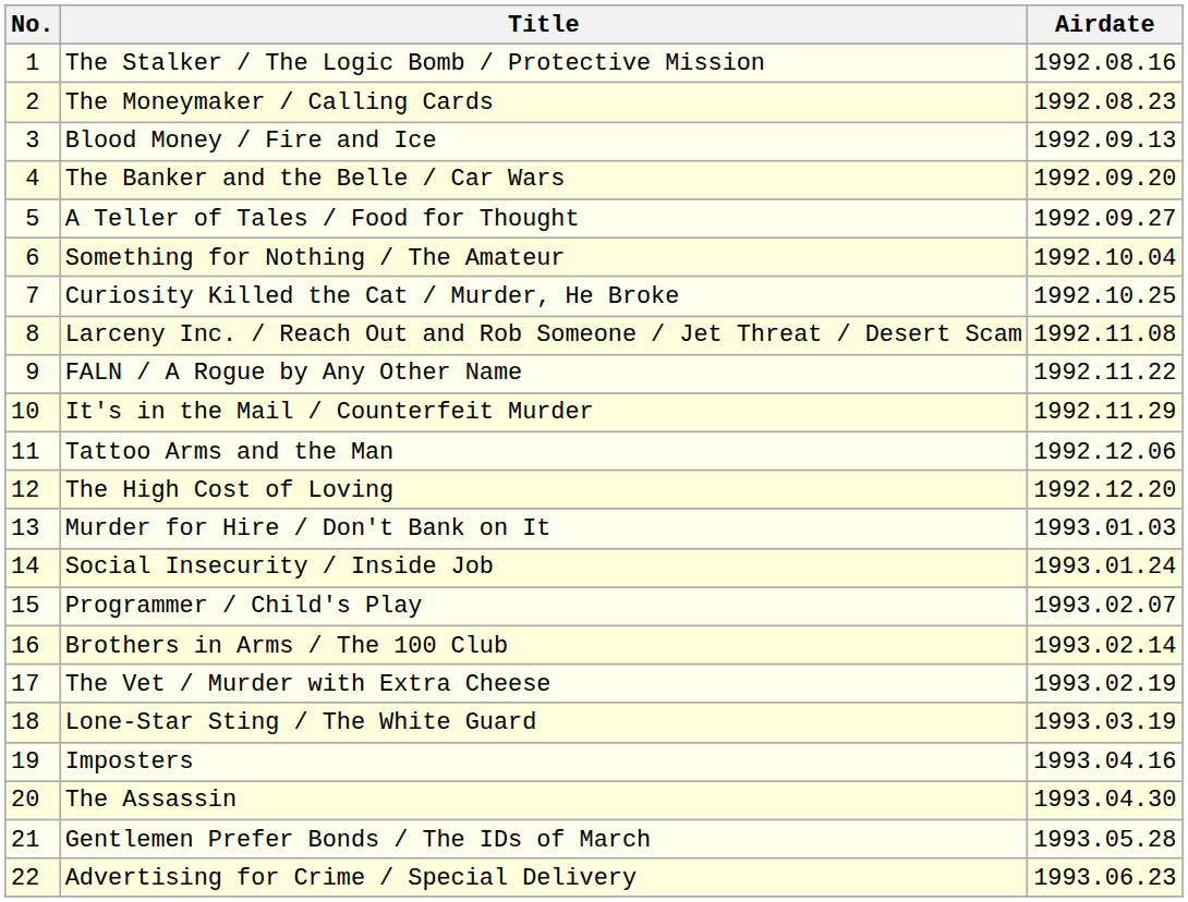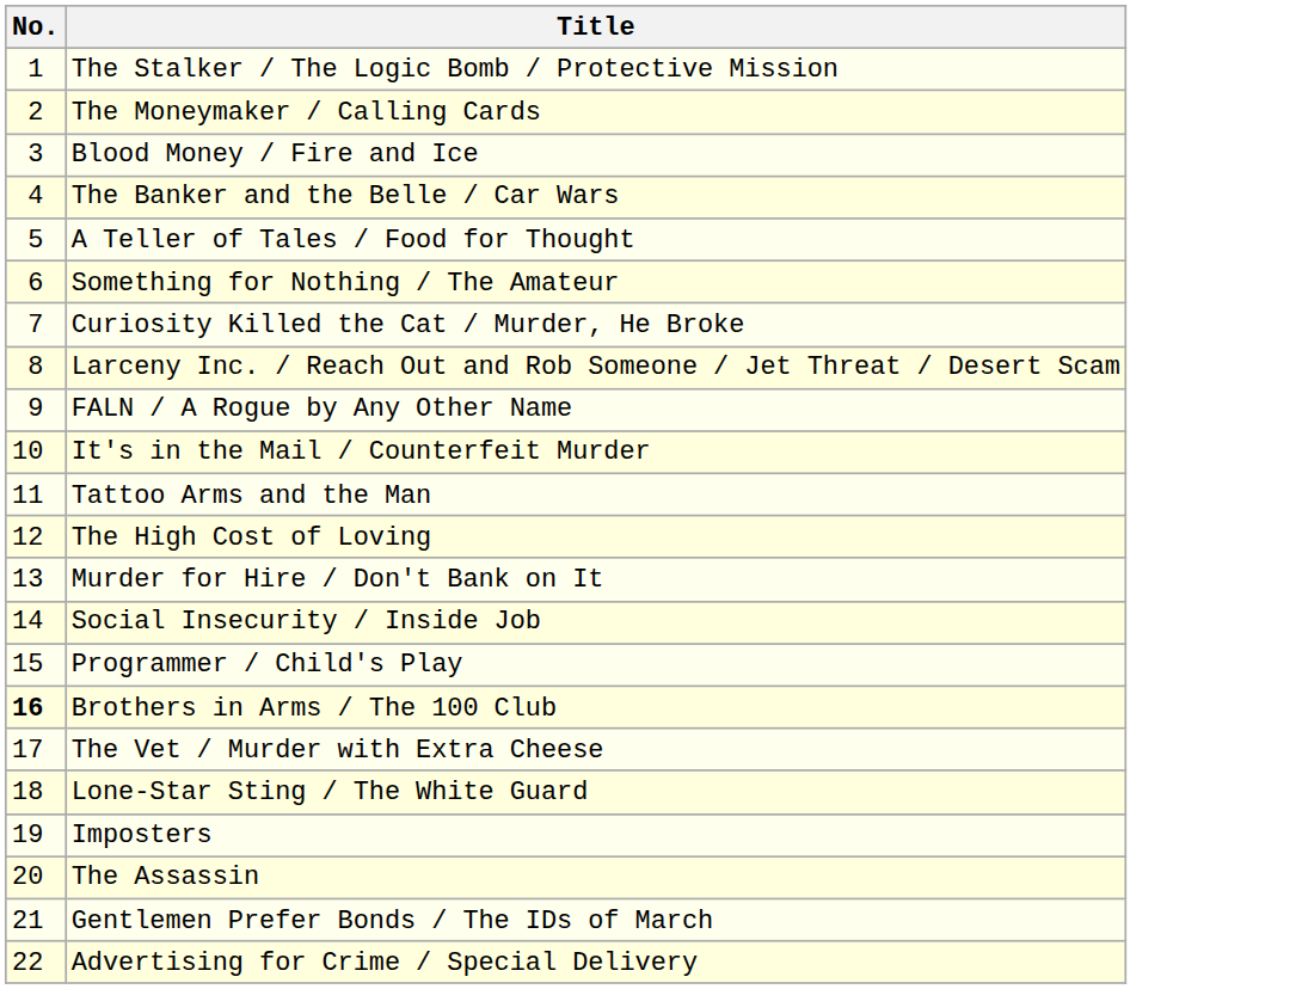- column: Airdate | 1992.08.16 | 1992.08.23 | 1992.09.13 | 1992.09.20 | 1992.09.27 | 1992.10.04 | 1992.10.25 | 1992.11.08 | 1992.11.22 | 1992.11.29 | 1992.12.06 | 1992.12.20 | 1993.01.03 | 1993.01.24 | 1993.02.07 | 1993.02.14 | 1993.02.19 | 1993.03.19 | 1993.04.16 | 1993.04.30 | 1993.05.28 | 1993.06.23
Brothers in Arms / The 100 Club | No.: normal -> bold
